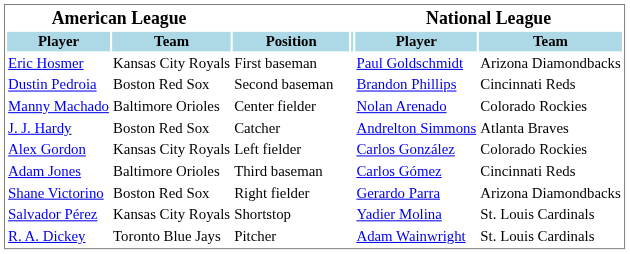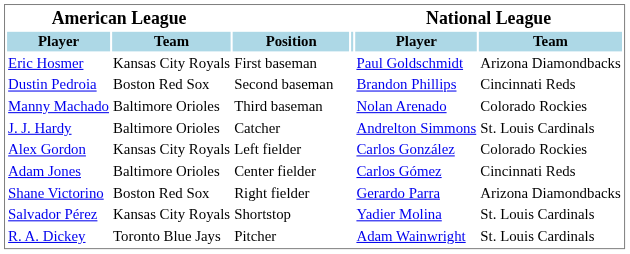Manny Machado | Position: Center fielder -> Third baseman
J. J. Hardy | American League / Team: Boston Red Sox -> Baltimore Orioles
J. J. Hardy | National League / Team: Atlanta Braves -> St. Louis Cardinals
Adam Jones | Position: Third baseman -> Center fielder
